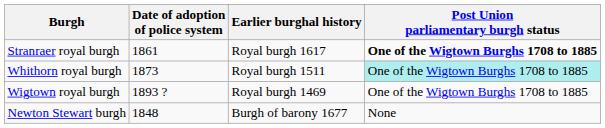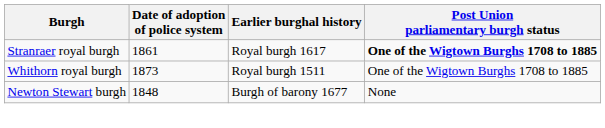Whithorn royal burgh | Post Union parliamentary burgh status: paleturquoise background -> no background
- row: Wigtown royal burgh | 1893 ? | Royal burgh 1469 | One of the Wigtown Burghs 1708 to 1885
